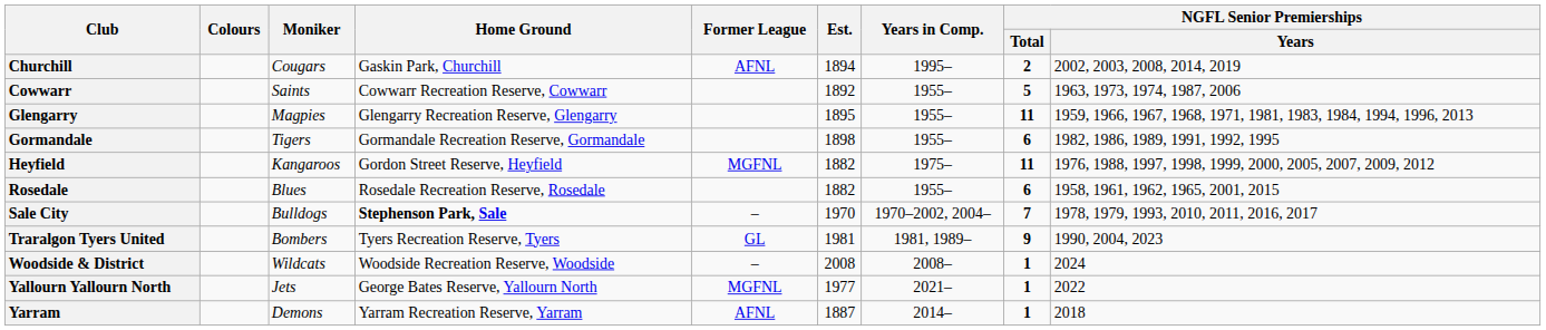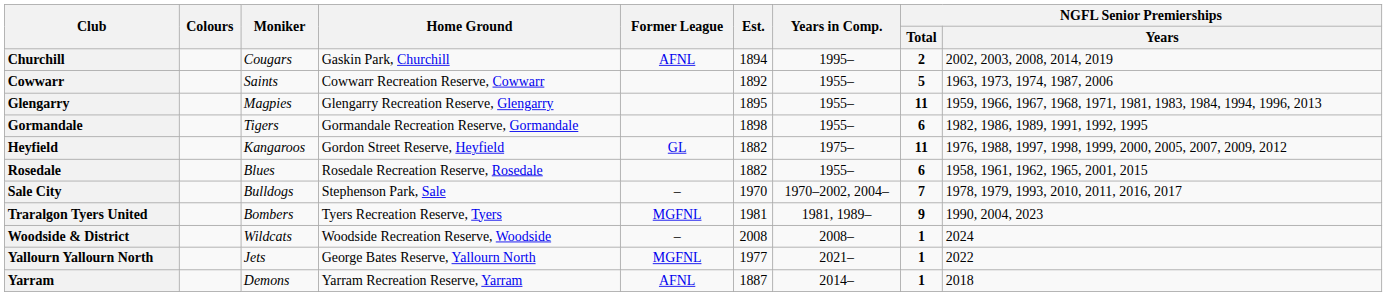Heyfield | Former League: MGFNL -> GL
Sale City | Home Ground: bold -> normal
Traralgon Tyers United | Former League: GL -> MGFNL
